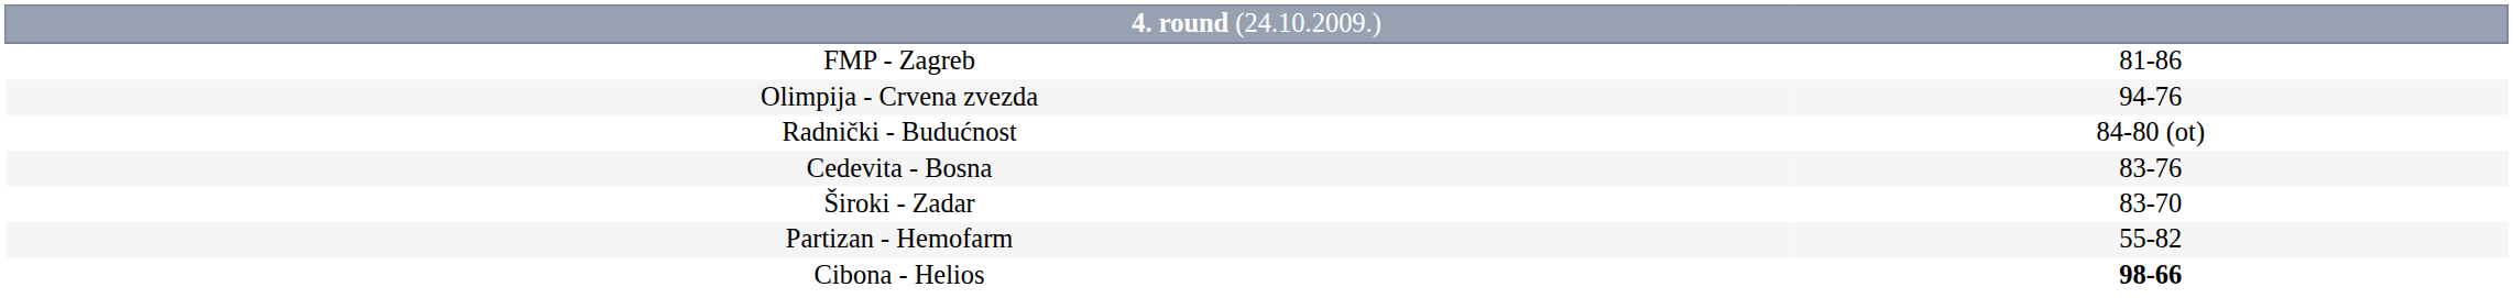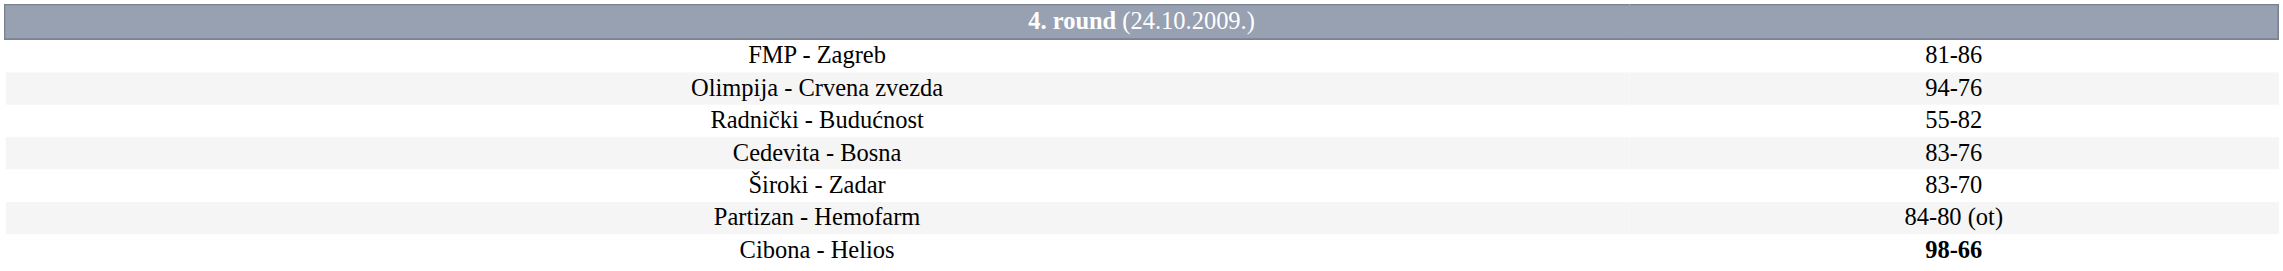Radnički - Budućnost | column 2: 84-80 (ot) -> 55-82
Partizan - Hemofarm | column 2: 55-82 -> 84-80 (ot)
